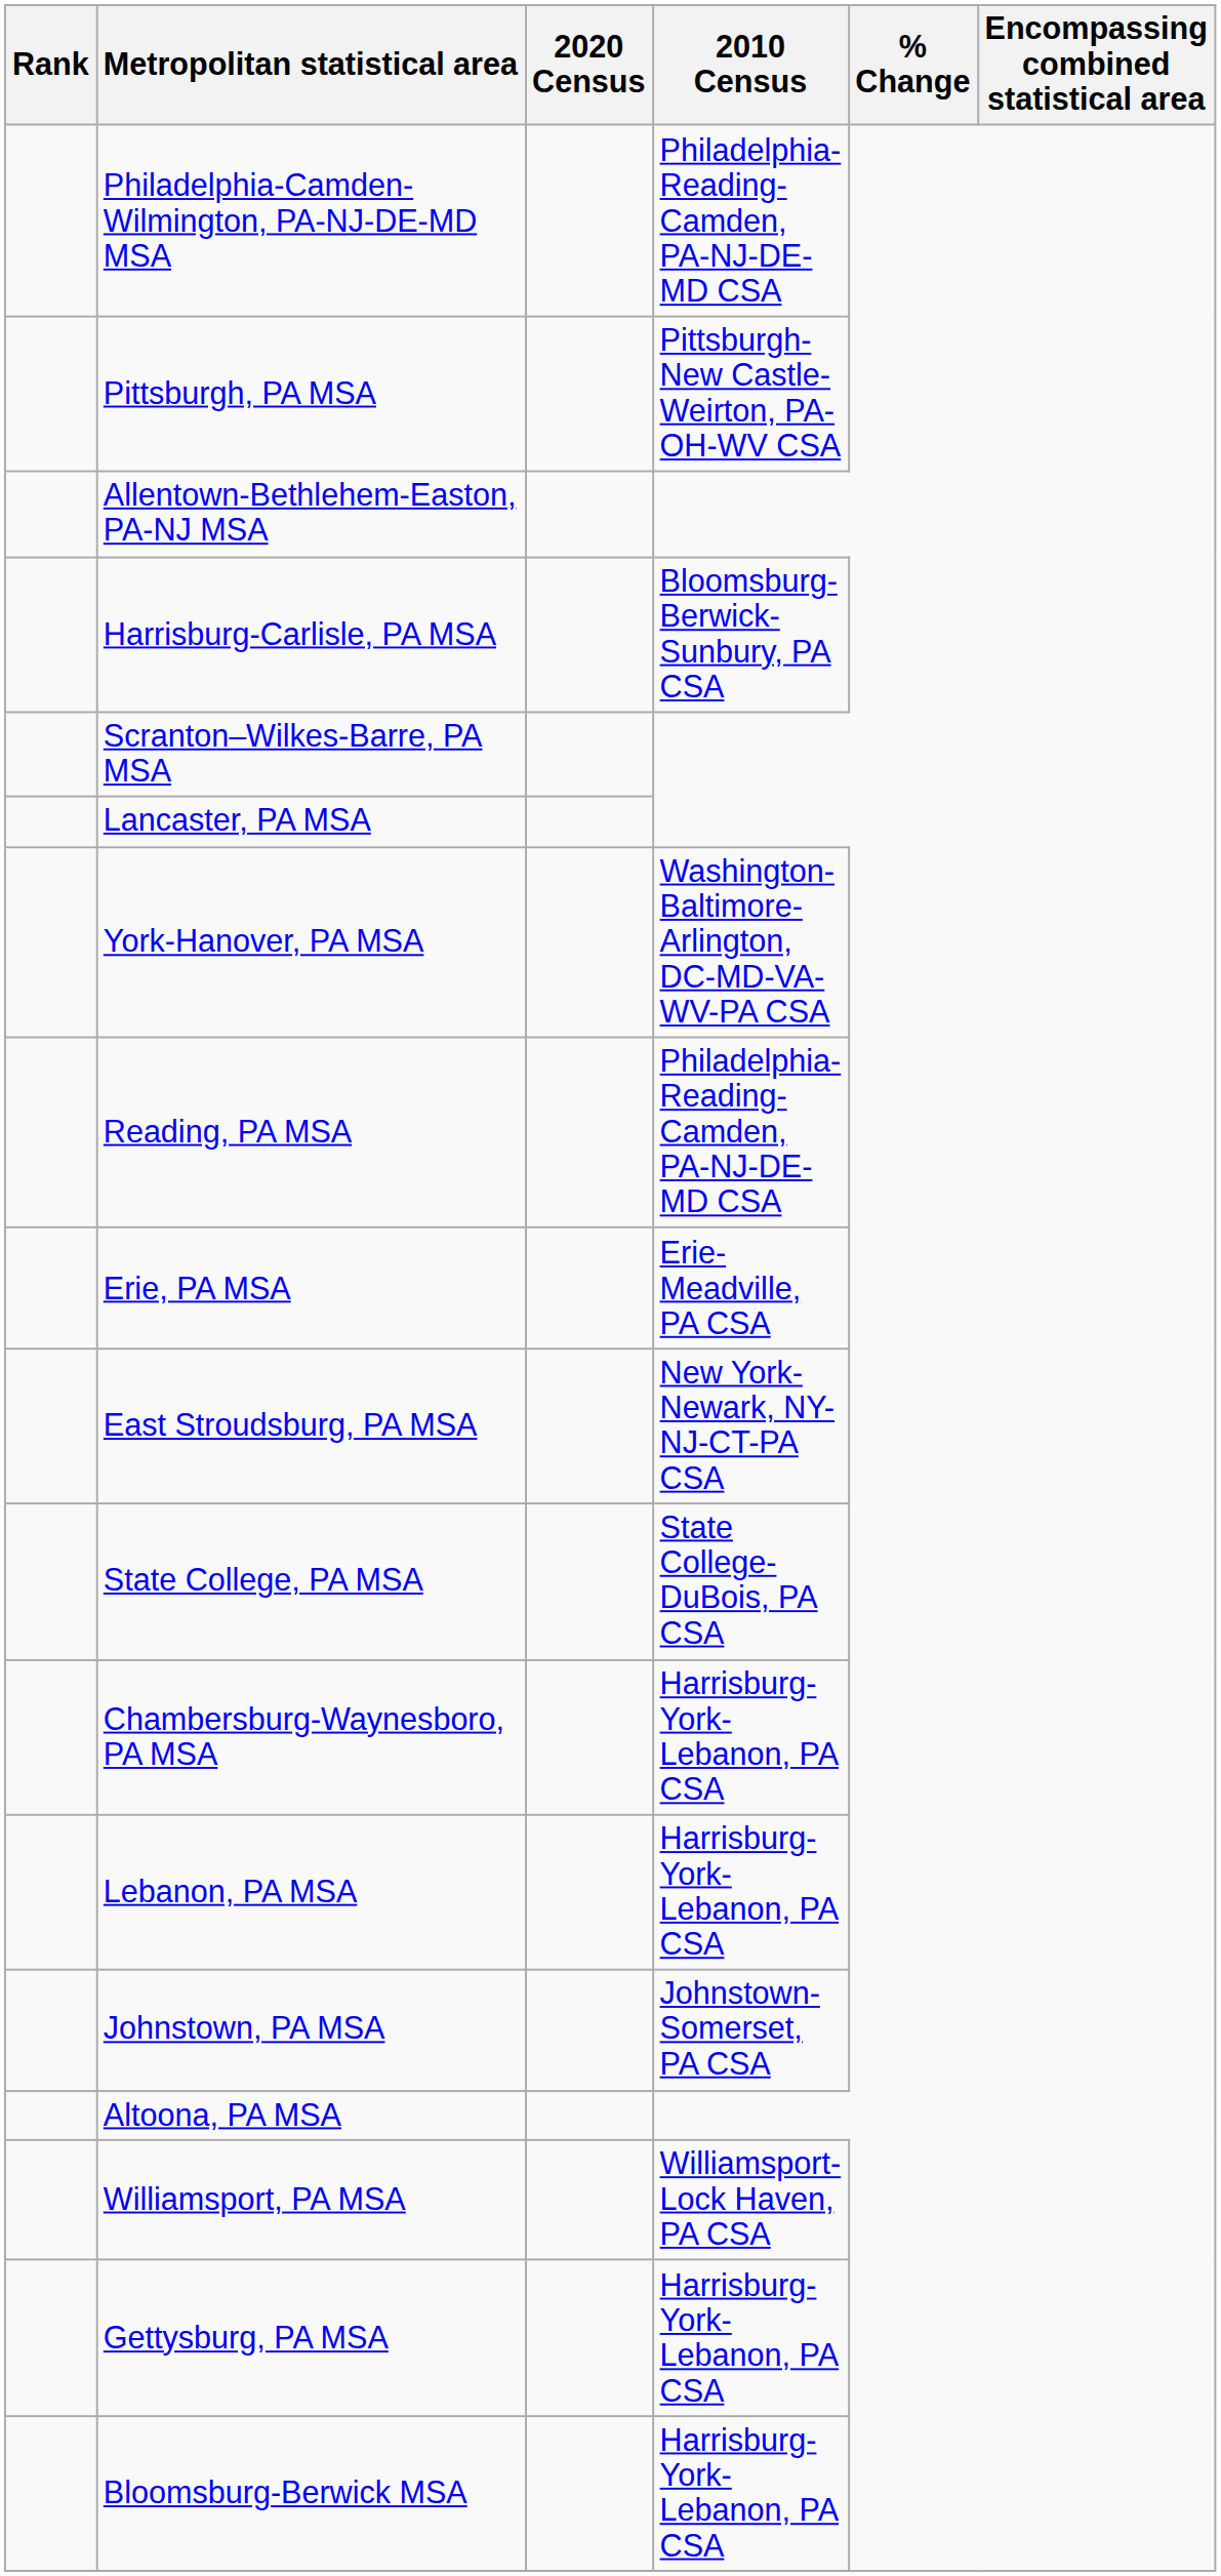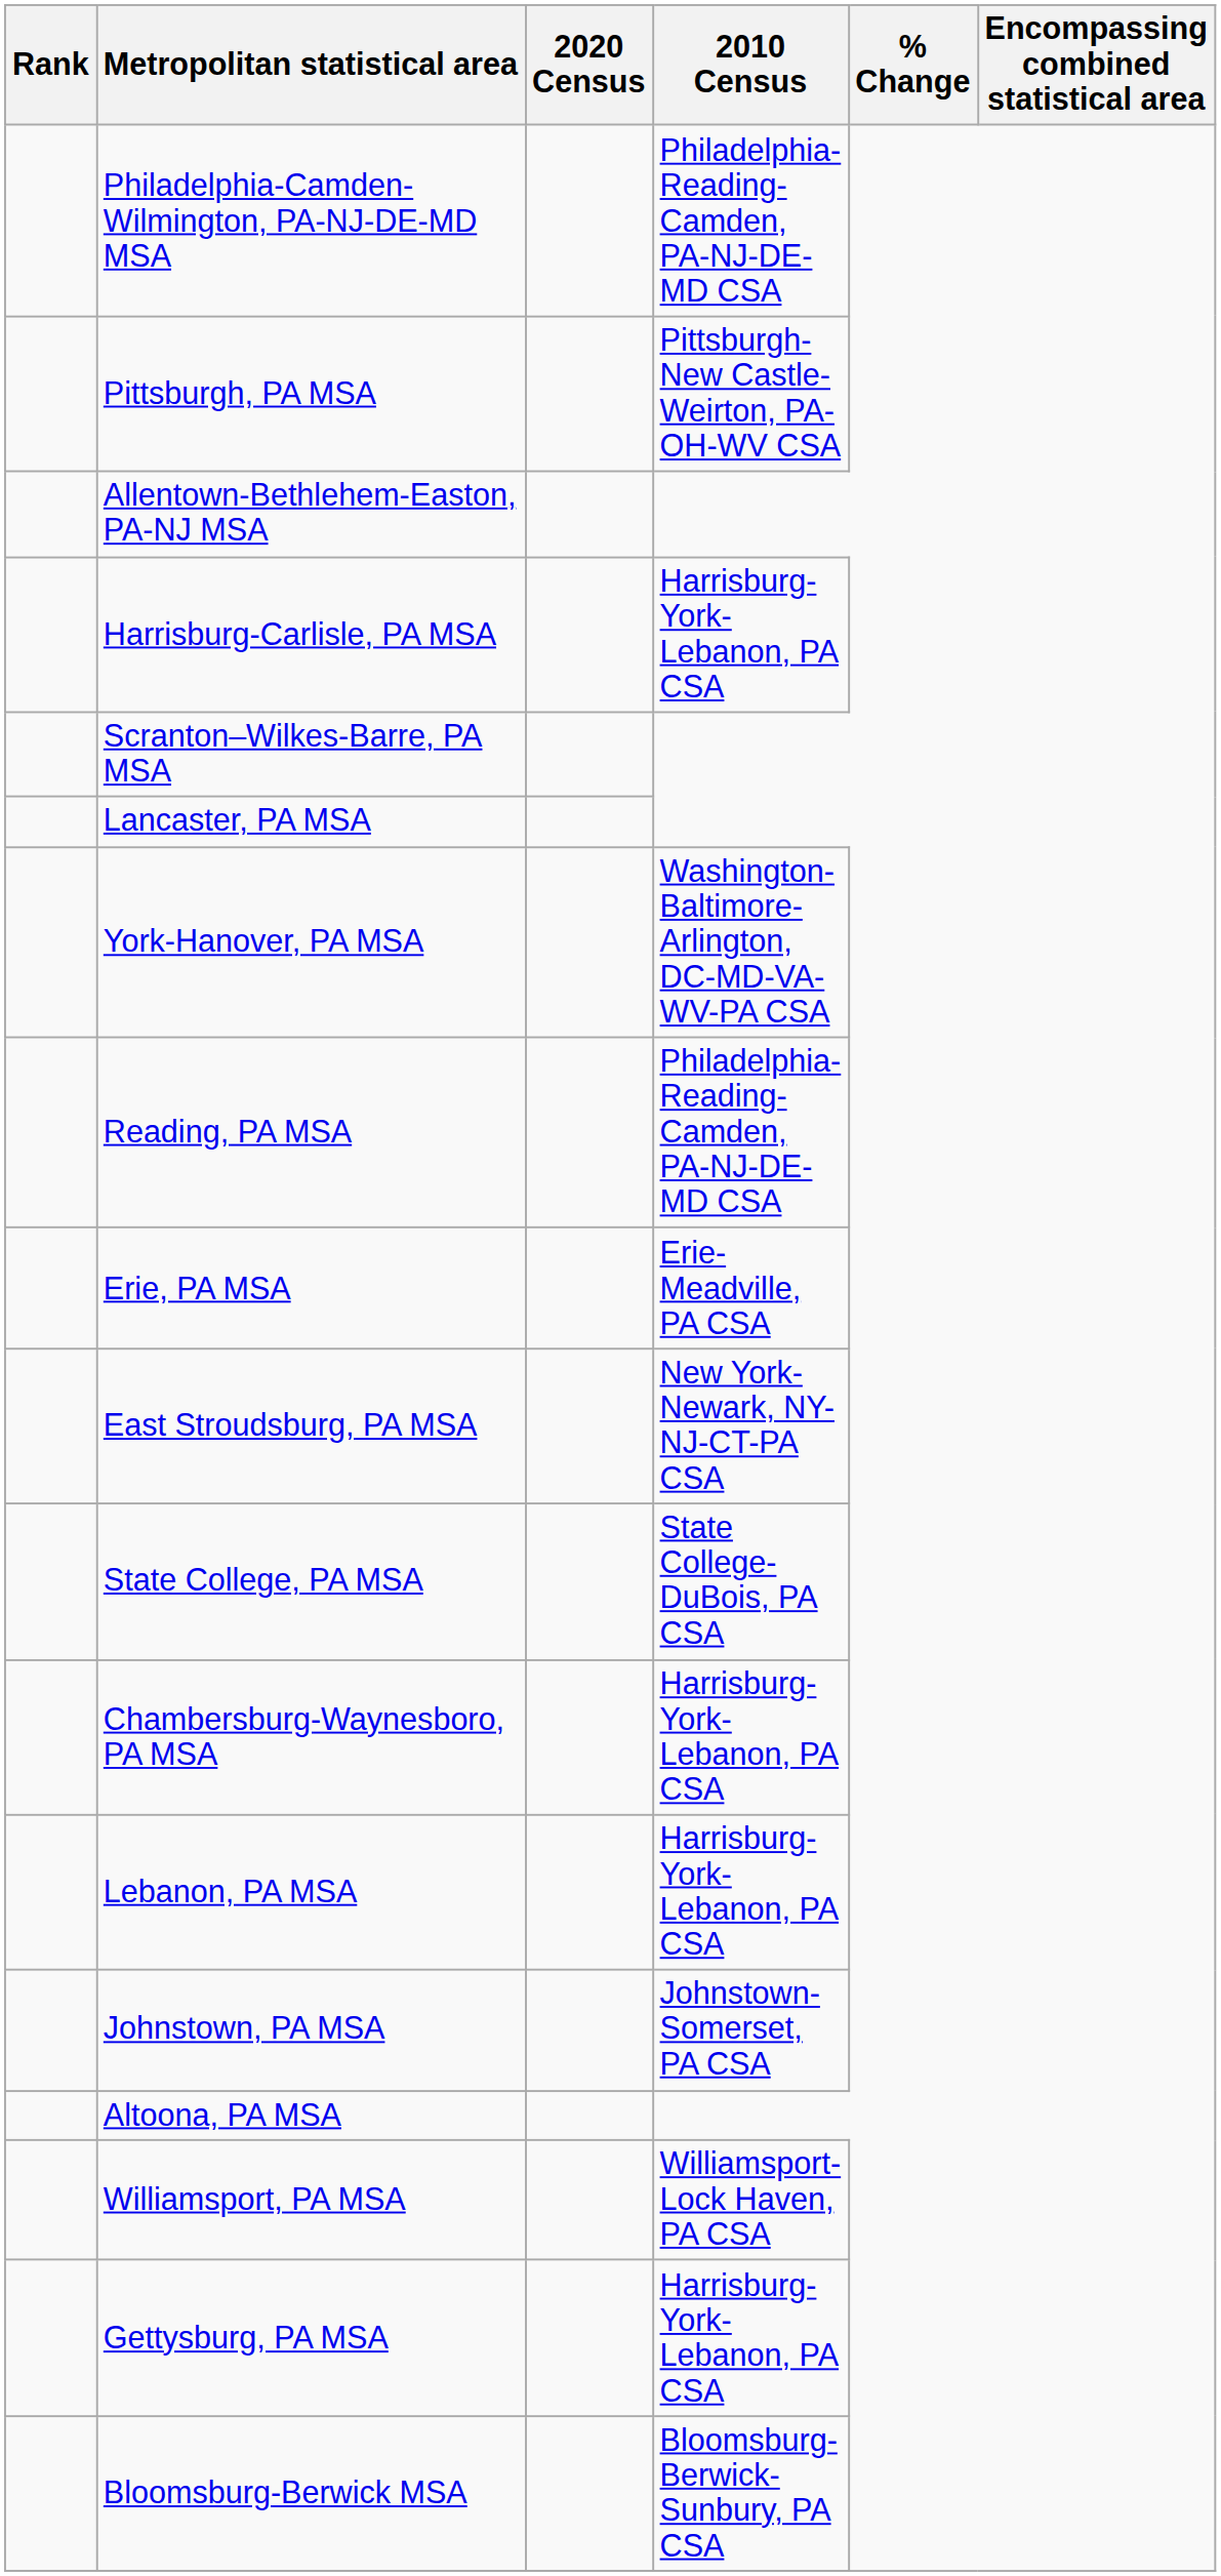Harrisburg-Carlisle, PA MSA | 2010 Census: Bloomsburg-Berwick-Sunbury, PA CSA -> Harrisburg-York-Lebanon, PA CSA
Bloomsburg-Berwick MSA | 2010 Census: Harrisburg-York-Lebanon, PA CSA -> Bloomsburg-Berwick-Sunbury, PA CSA
